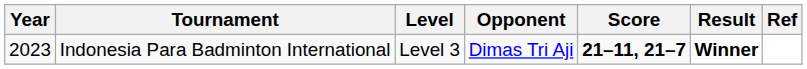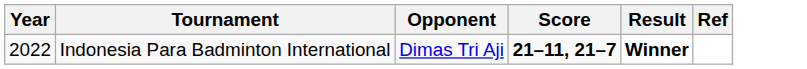- column: Level | Level 3
Indonesia Para Badminton International | Year: 2023 -> 2022
